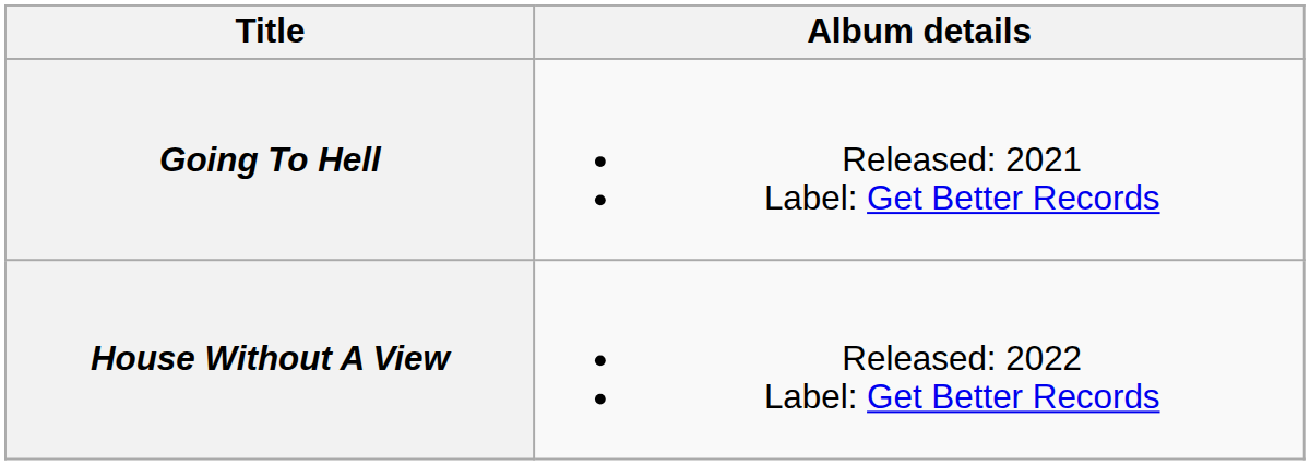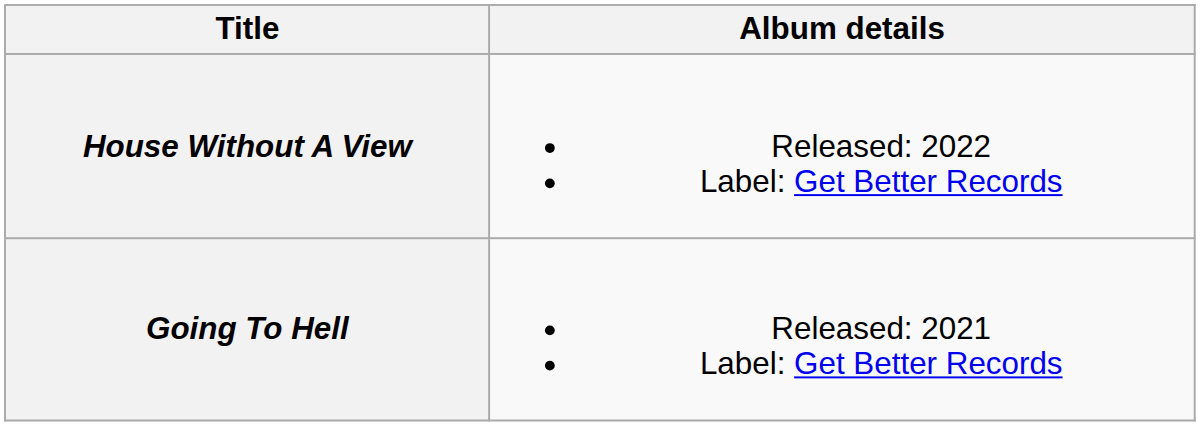rows swapped: Going To Hell <-> House Without A View
